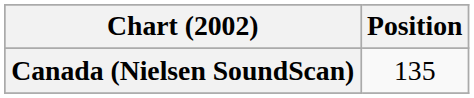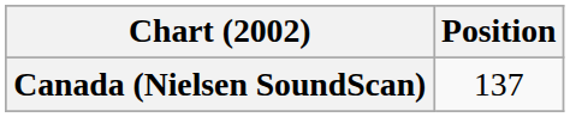Canada (Nielsen SoundScan) | Position: 135 -> 137
